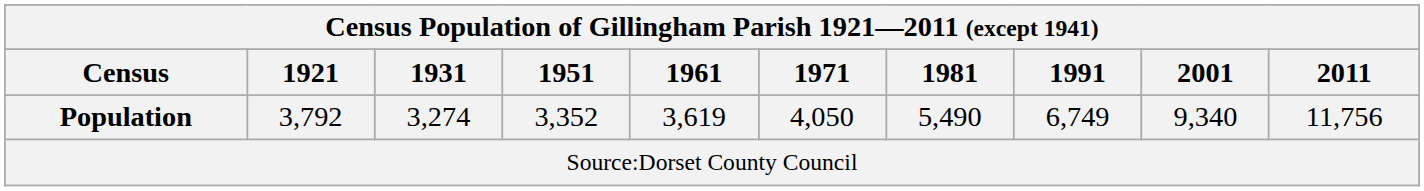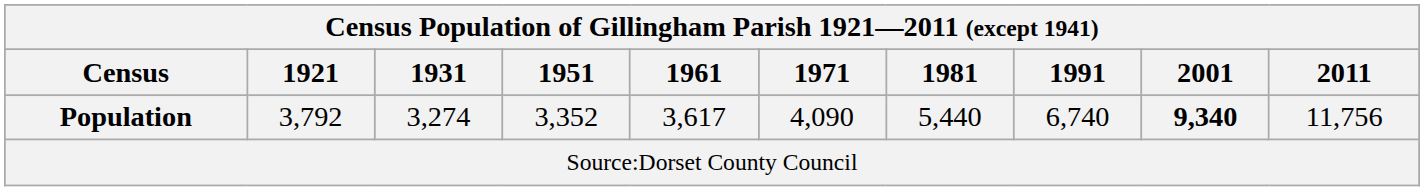Population | 1961: 3,619 -> 3,617
Population | 1971: 4,050 -> 4,090
Population | 1981: 5,490 -> 5,440
Population | 1991: 6,749 -> 6,740
Population | 2001: normal -> bold
